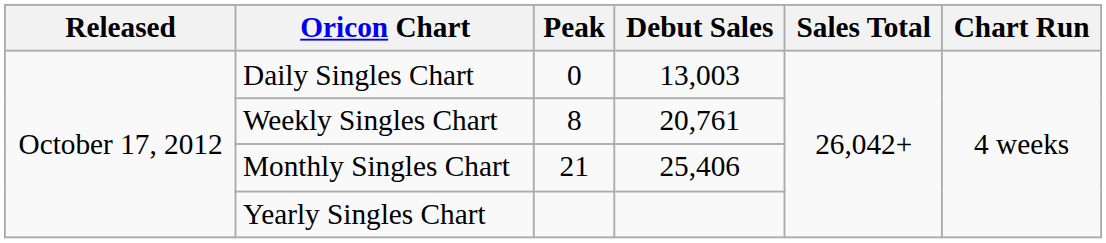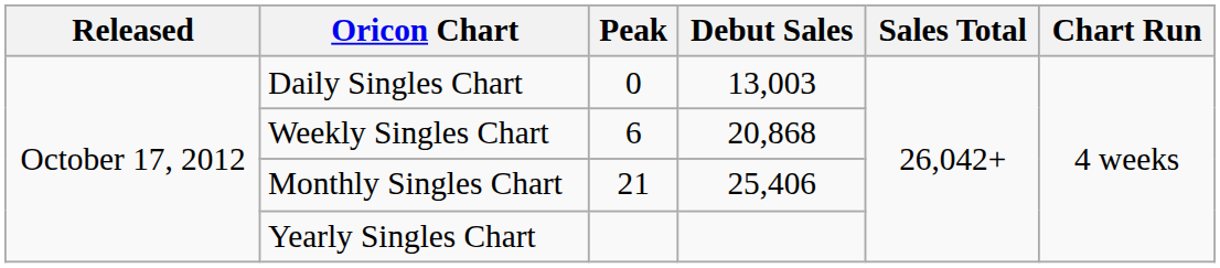Weekly Singles Chart | Peak: 8 -> 6
Weekly Singles Chart | Debut Sales: 20,761 -> 20,868
